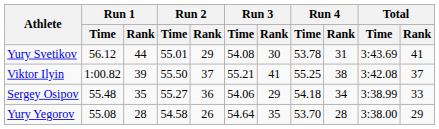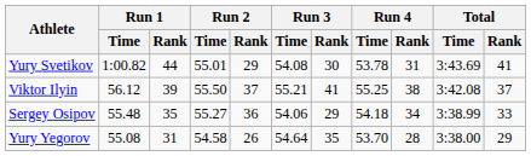Yury Svetikov | Run 1 / Time: 56.12 -> 1:00.82
Viktor Ilyin | Run 1 / Time: 1:00.82 -> 56.12
Yury Yegorov | Run 1 / Rank: 28 -> 31
